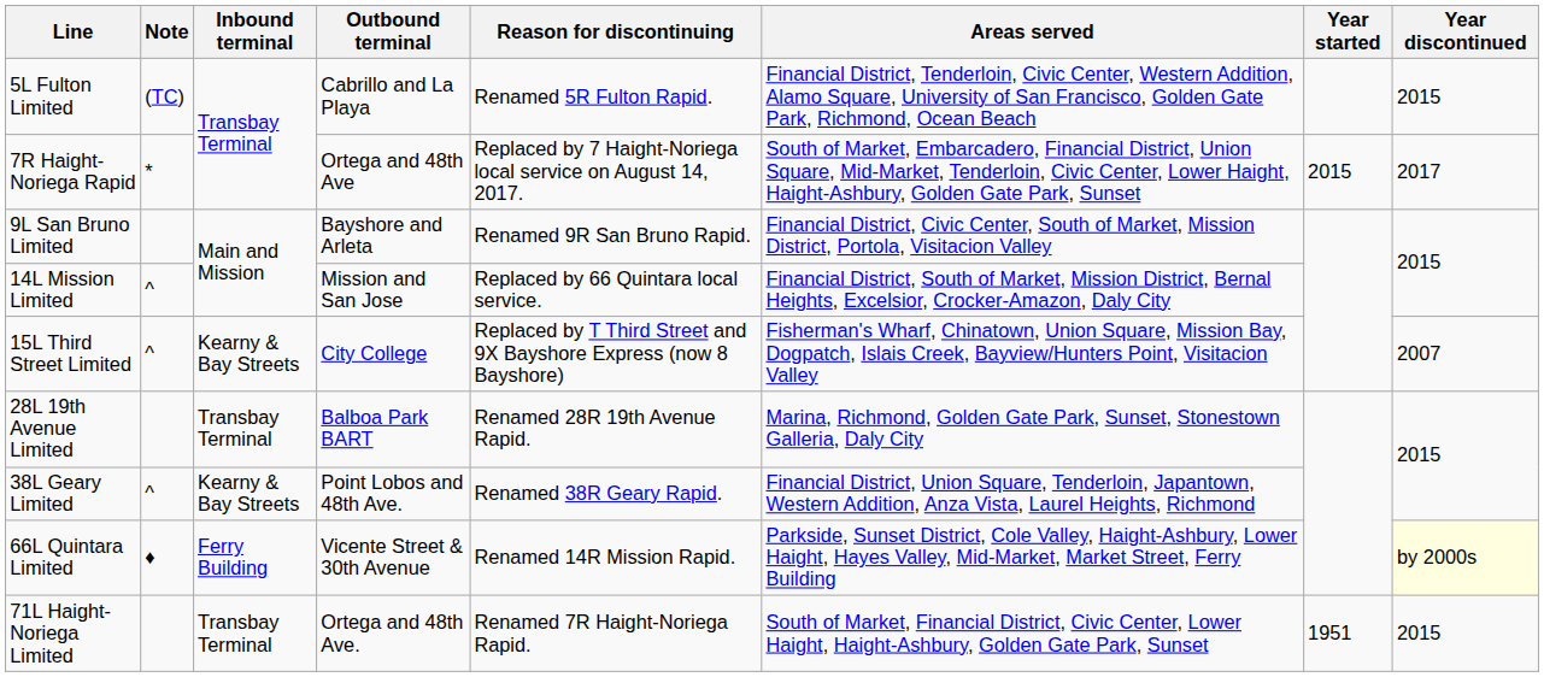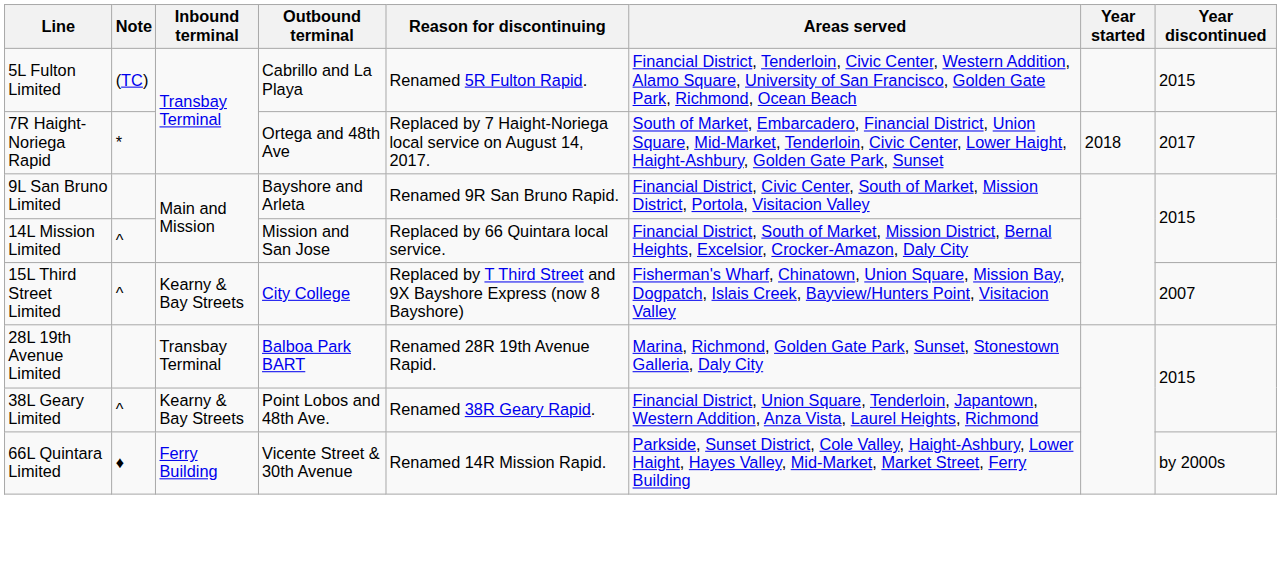7R Haight-Noriega Rapid | Year started: 2015 -> 2018
66L Quintara Limited | Year discontinued: lightyellow background -> no background
- row: 71L Haight-Noriega Limited | Transbay Terminal | Ortega and 48th Ave. | Renamed 7R Haight-Noriega Rapid. | South of Market, Financial District, Civic Center, Lower Haight, Haight-Ashbury, Golden Gate Park, Sunset | 1951 | 2015
